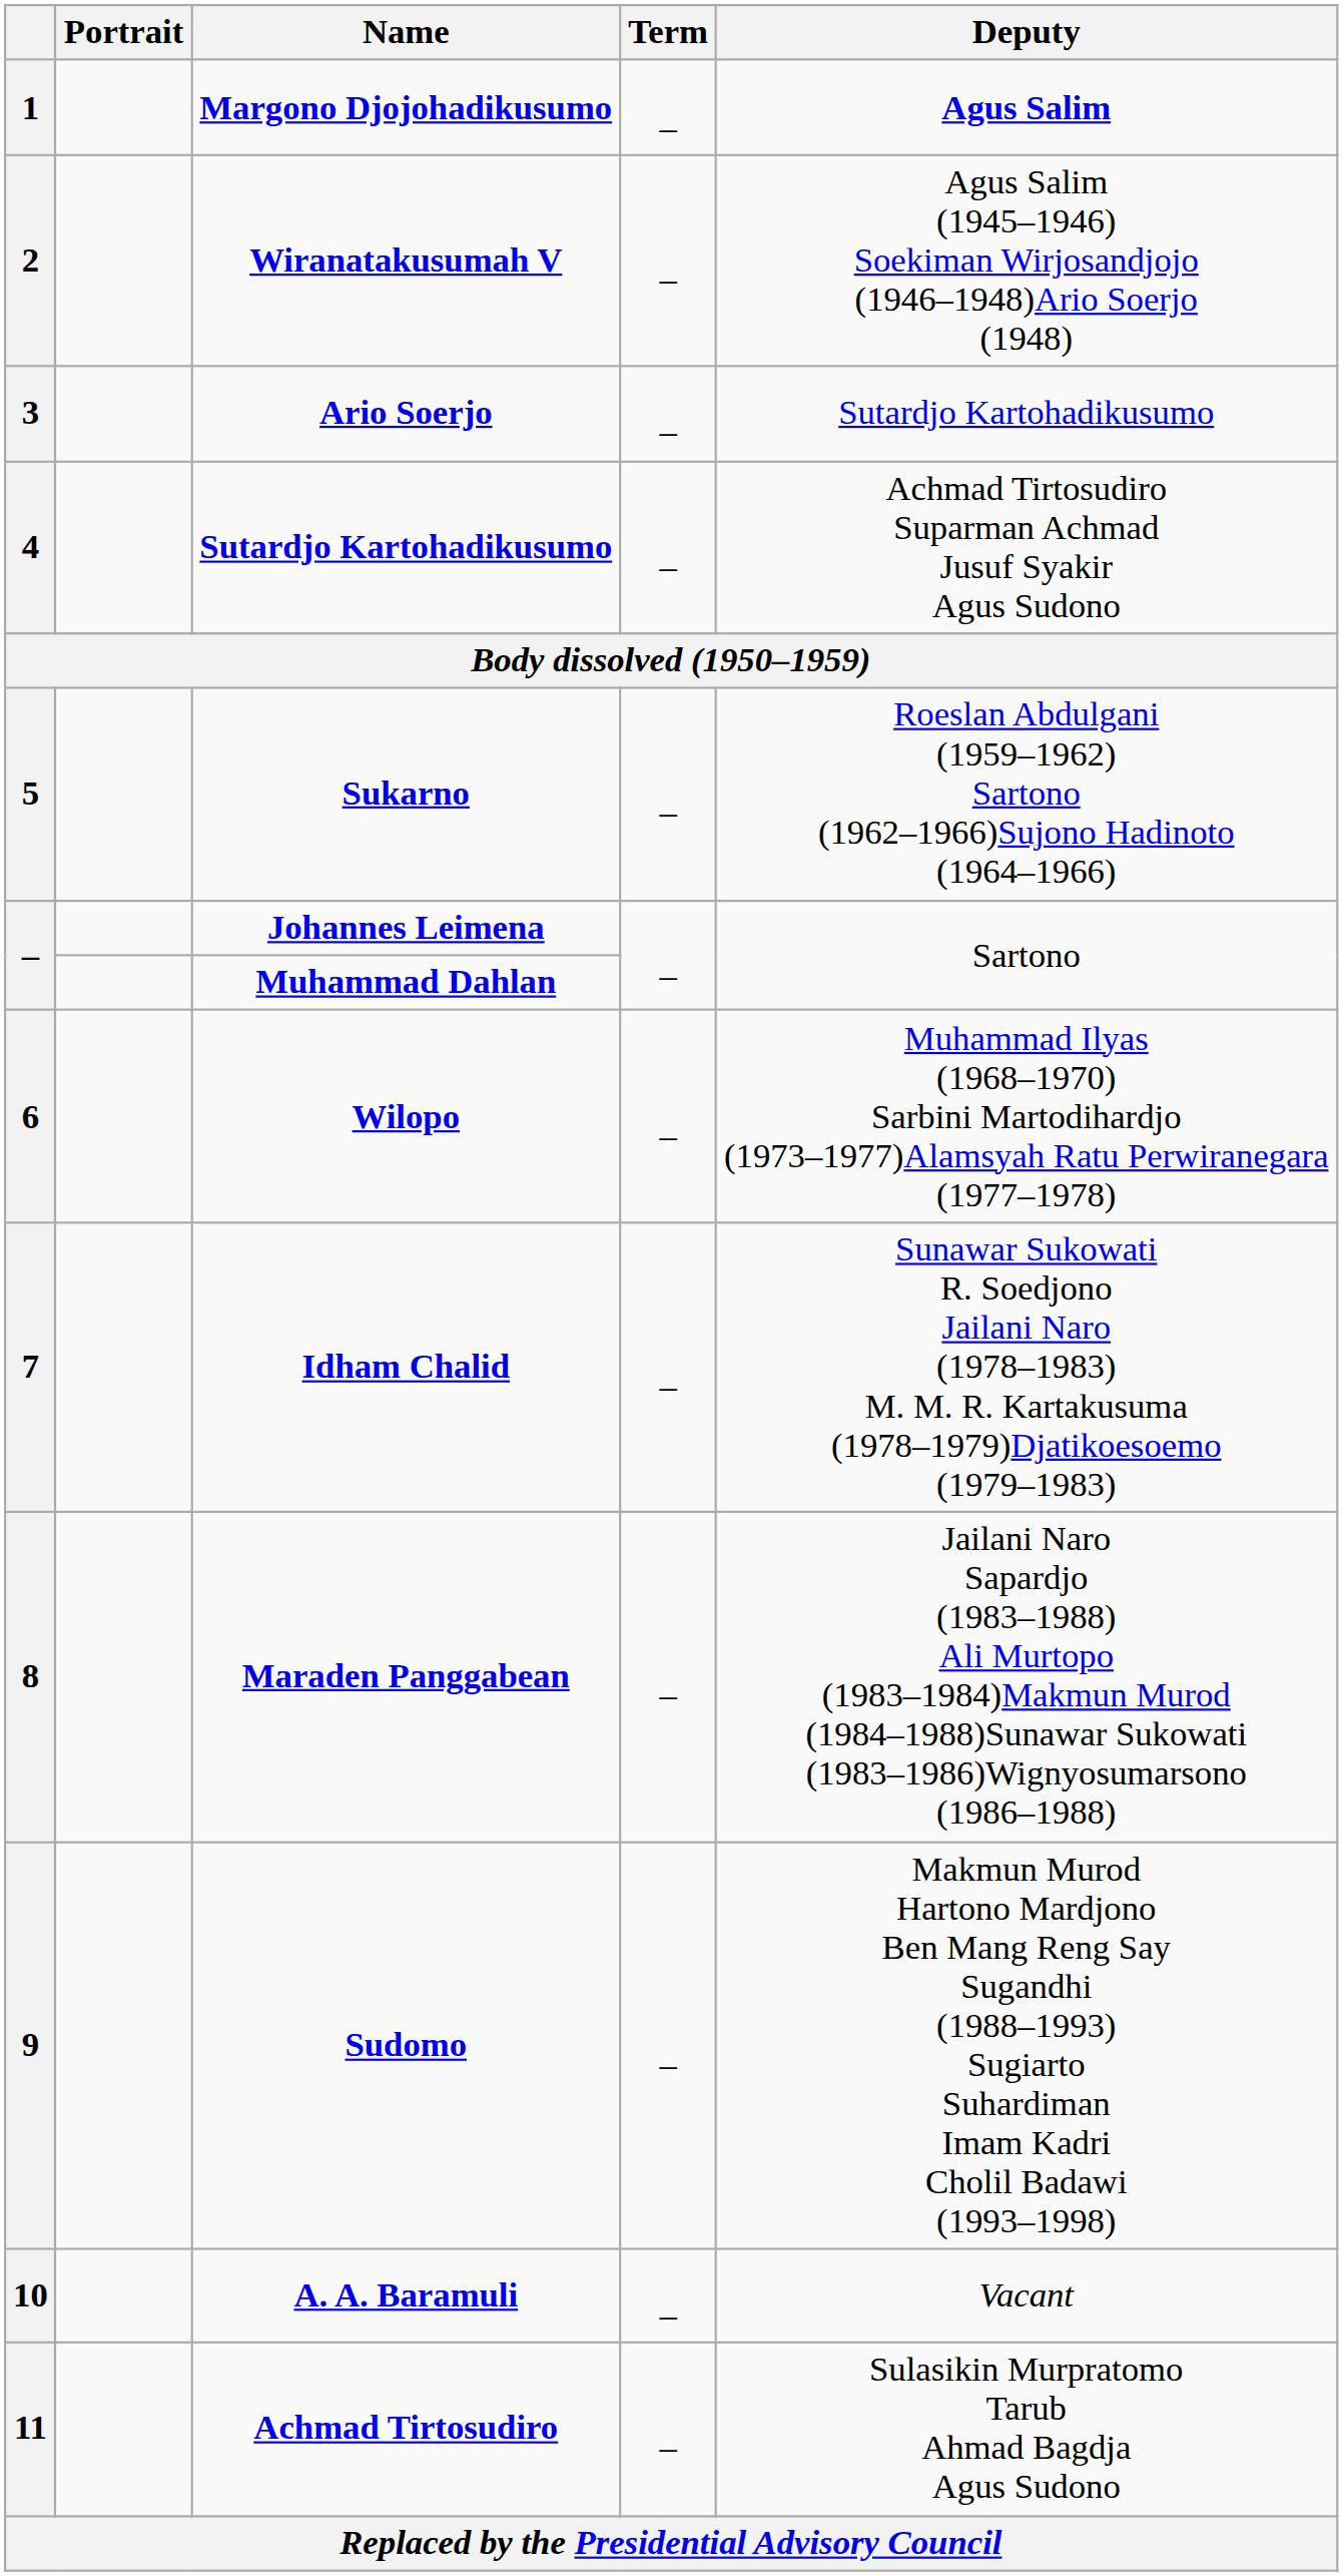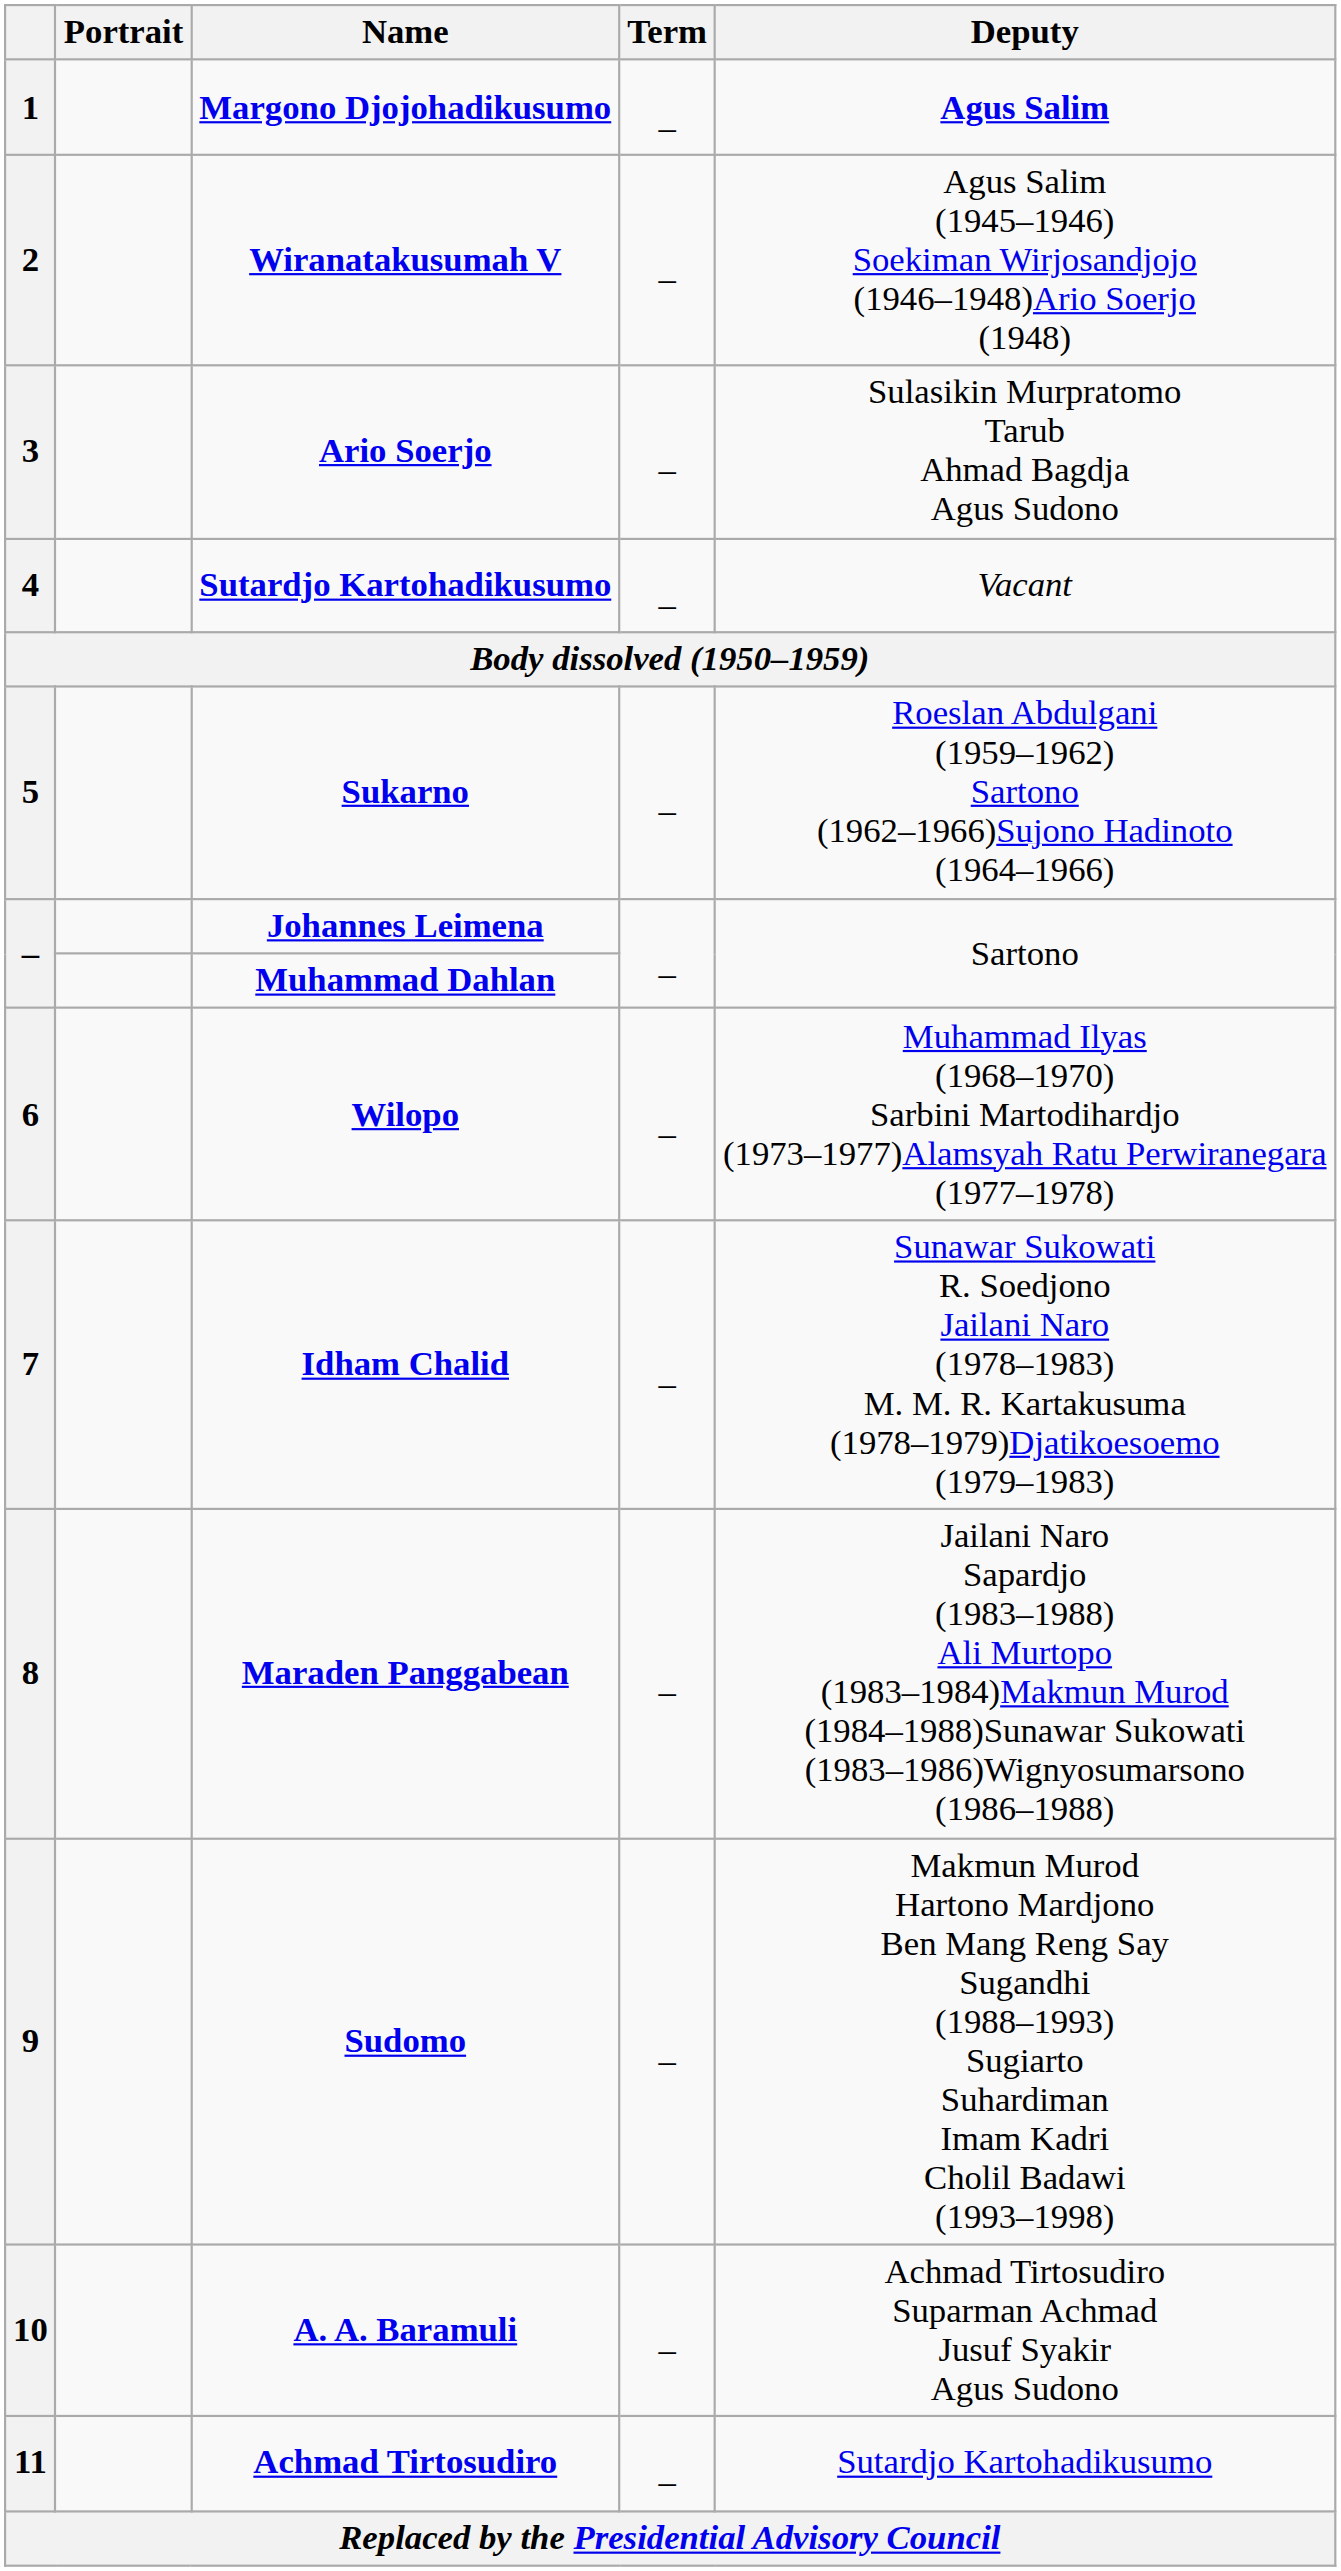3 | Deputy: Sutardjo Kartohadikusumo -> Sulasikin Murpratomo Tarub Ahmad Bagdja Agus Sudono
4 | Deputy: Achmad Tirtosudiro Suparman Achmad Jusuf Syakir Agus Sudono -> Vacant
10 | Deputy: Vacant -> Achmad Tirtosudiro Suparman Achmad Jusuf Syakir Agus Sudono
11 | Deputy: Sulasikin Murpratomo Tarub Ahmad Bagdja Agus Sudono -> Sutardjo Kartohadikusumo
